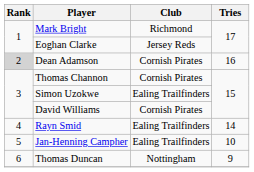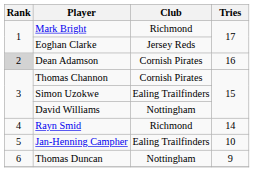David Williams | Club: Cornish Pirates -> Nottingham
Rayn Smid | Club: Ealing Trailfinders -> Richmond
